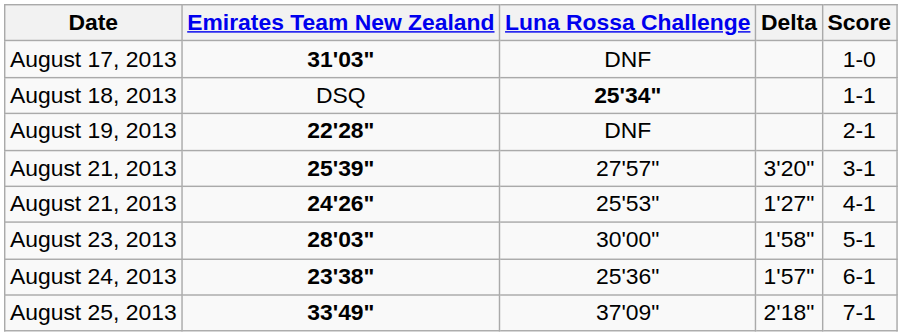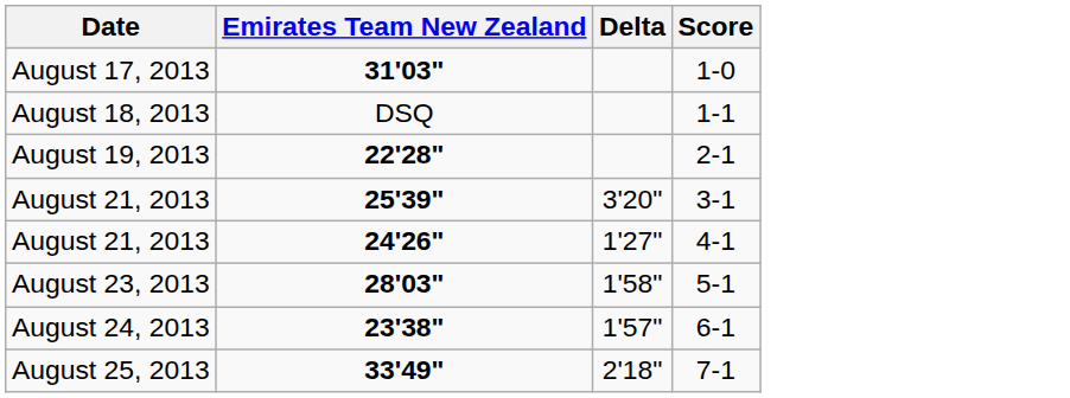- column: Luna Rossa Challenge | DNF | 25'34" | DNF | 27'57" | 25'53" | 30'00" | 25'36" | 37'09"
